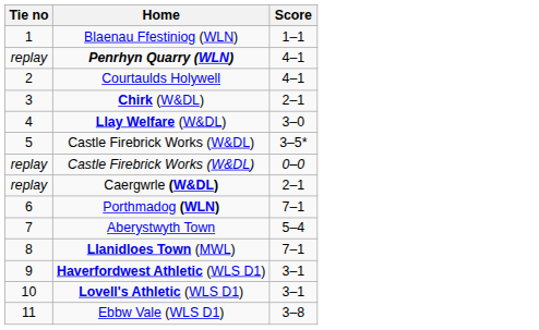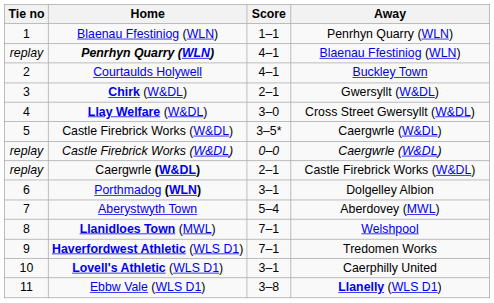+ column: Away | Penrhyn Quarry (WLN) | Blaenau Ffestiniog (WLN) | Buckley Town | Gwersyllt (W&DL) | Cross Street Gwersyllt (W&DL) | Caergwrle (W&DL) | Caergwrle (W&DL) | Castle Firebrick Works (W&DL) | Dolgelley Albion | Aberdovey (MWL) | Welshpool | Tredomen Works | Caerphilly United | Llanelly (WLS D1)
Porthmadog (WLN) | Score: 7–1 -> 3–1
Haverfordwest Athletic (WLS D1) | Score: 3–1 -> 7–1
